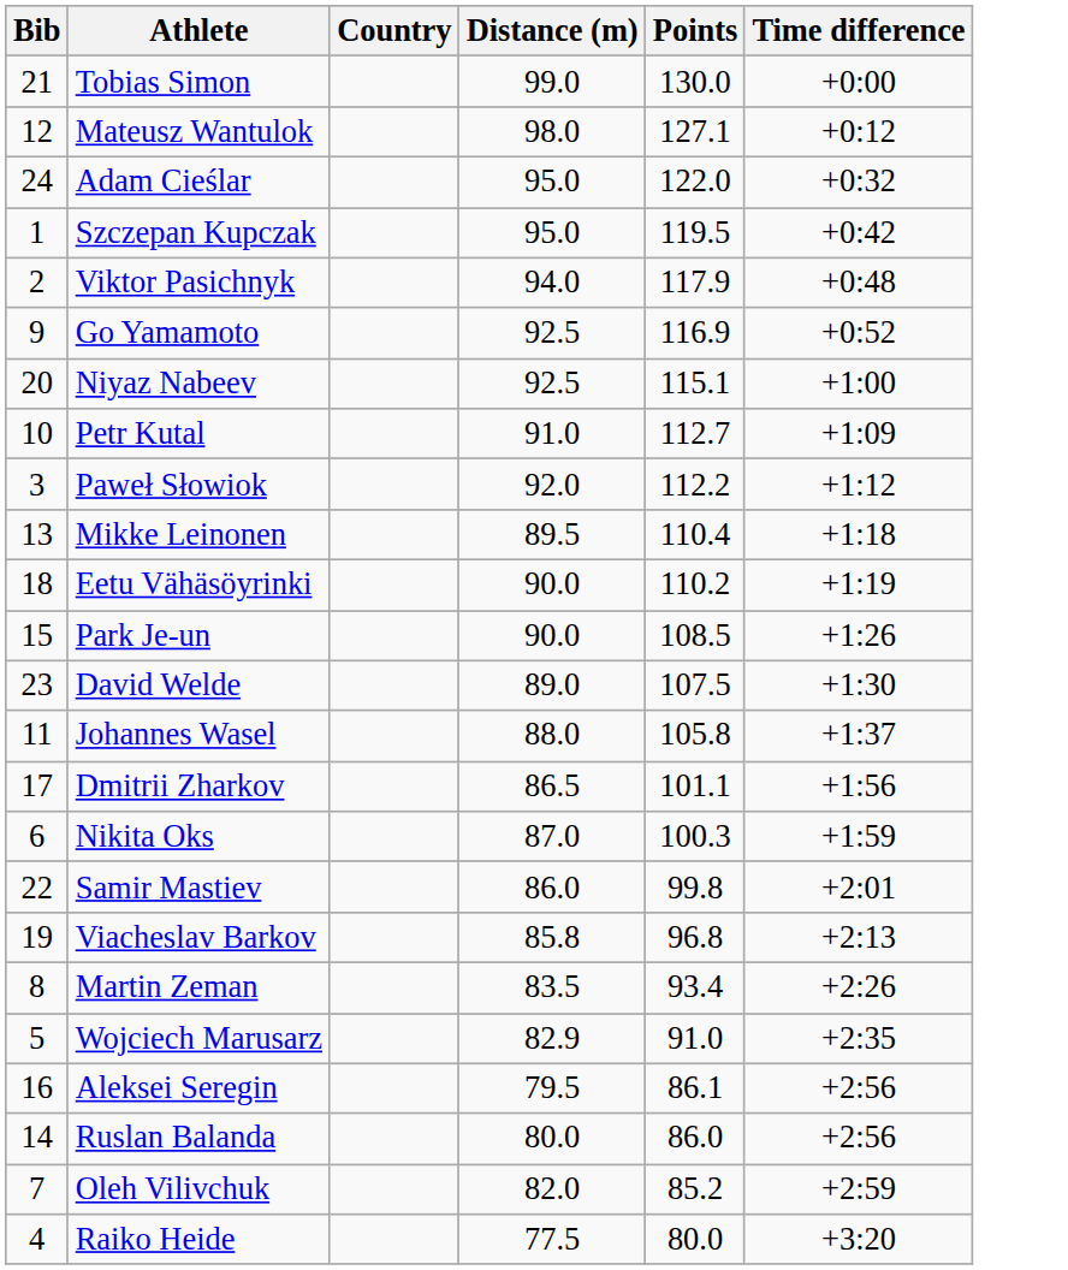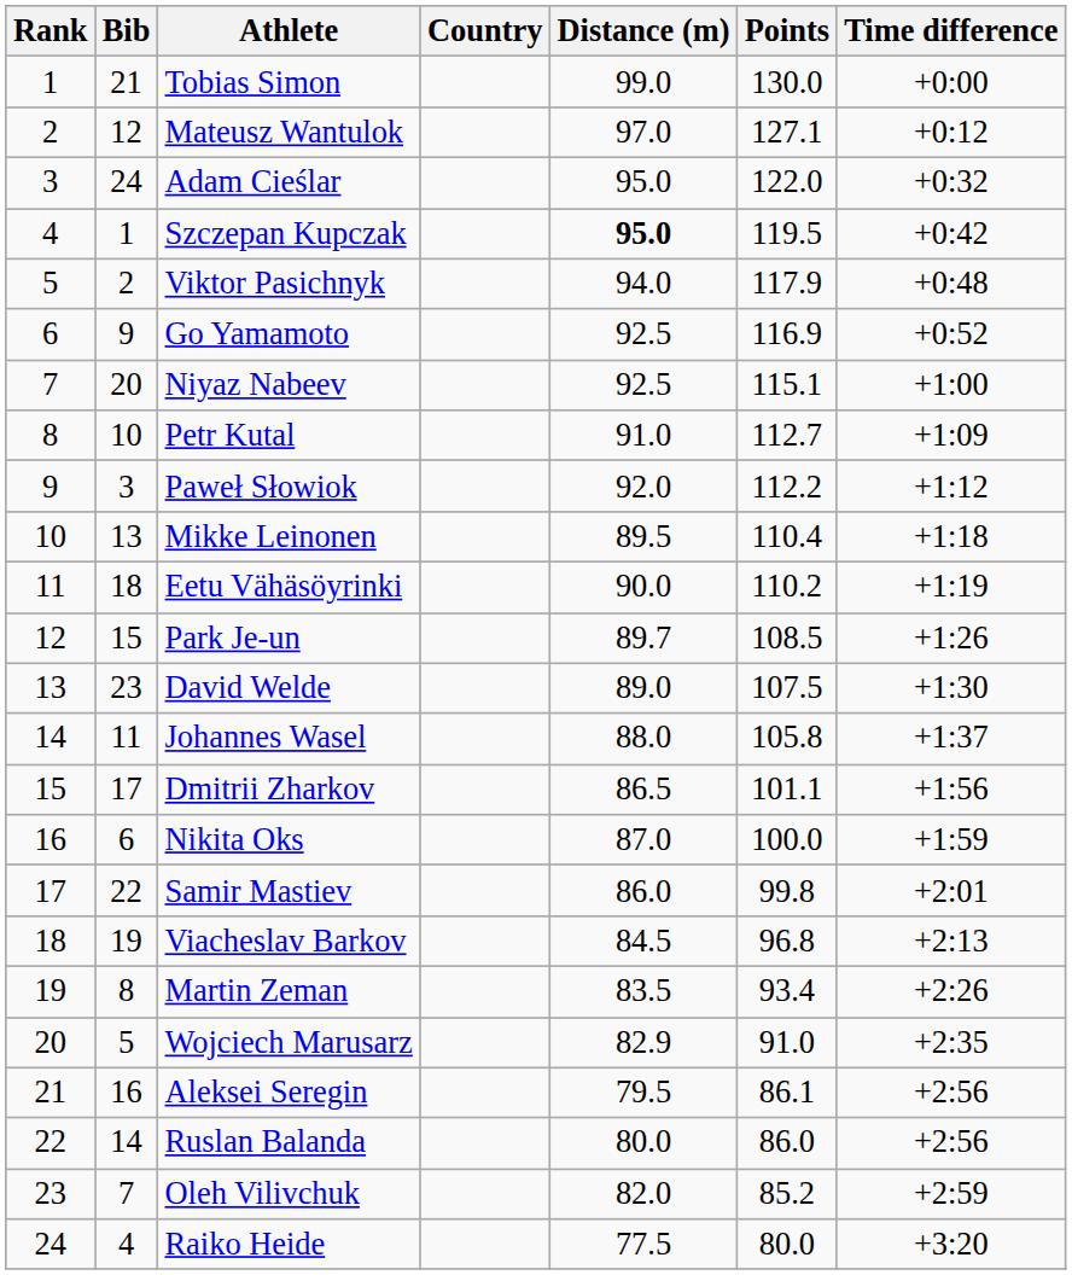+ column: Rank | 1 | 2 | 3 | 4 | 5 | 6 | 7 | 8 | 9 | 10 | 11 | 12 | 13 | 14 | 15 | 16 | 17 | 18 | 19 | 20 | 21 | 22 | 23 | 24
Mateusz Wantulok | Distance (m): 98.0 -> 97.0
Szczepan Kupczak | Distance (m): normal -> bold
Park Je-un | Distance (m): 90.0 -> 89.7
Nikita Oks | Points: 100.3 -> 100.0
Viacheslav Barkov | Distance (m): 85.8 -> 84.5
